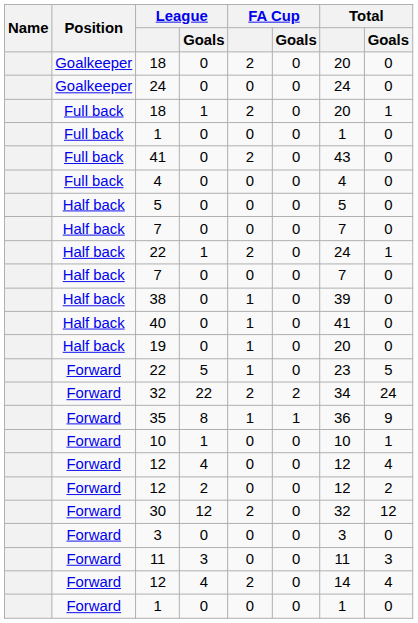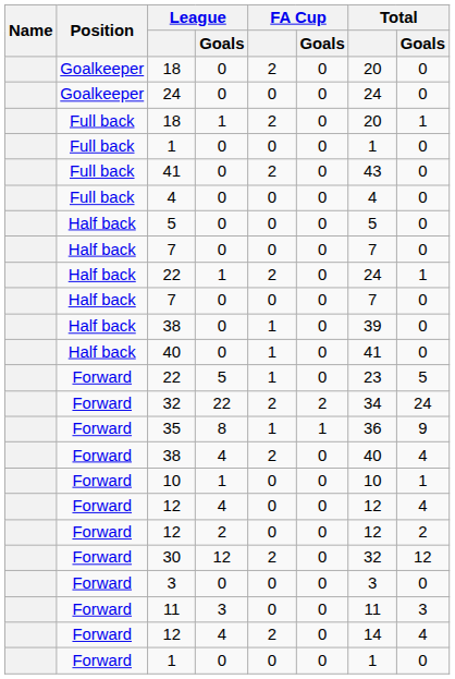- row: Half back | 19 | 0 | 1 | 0 | 20 | 0
+ row: Forward | 38 | 4 | 2 | 0 | 40 | 4
